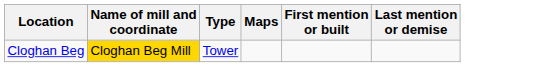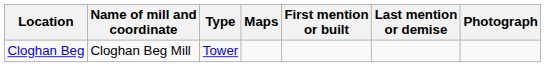+ column: Photograph
Cloghan Beg | Name of mill and coordinate: gold background -> no background
